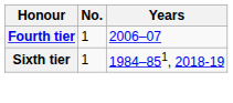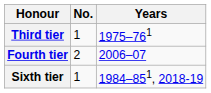+ row: Third tier | 1 | 1975–761
Fourth tier | No.: 1 -> 2
